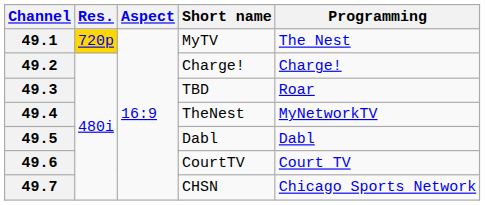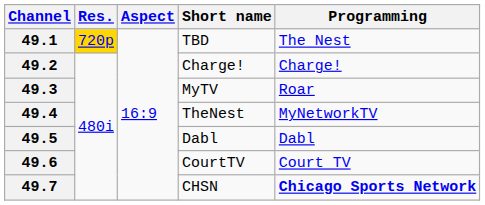49.1 | Short name: MyTV -> TBD
49.3 | Short name: TBD -> MyTV
49.7 | Programming: normal -> bold
